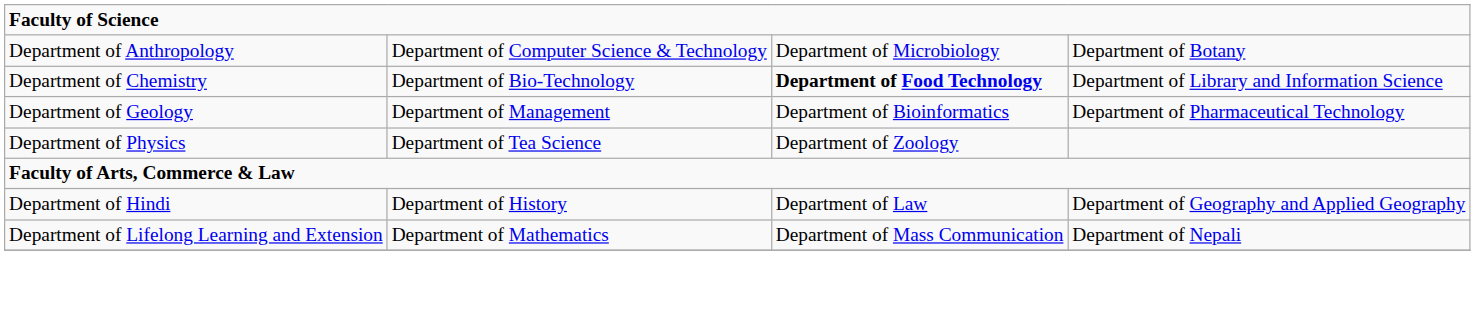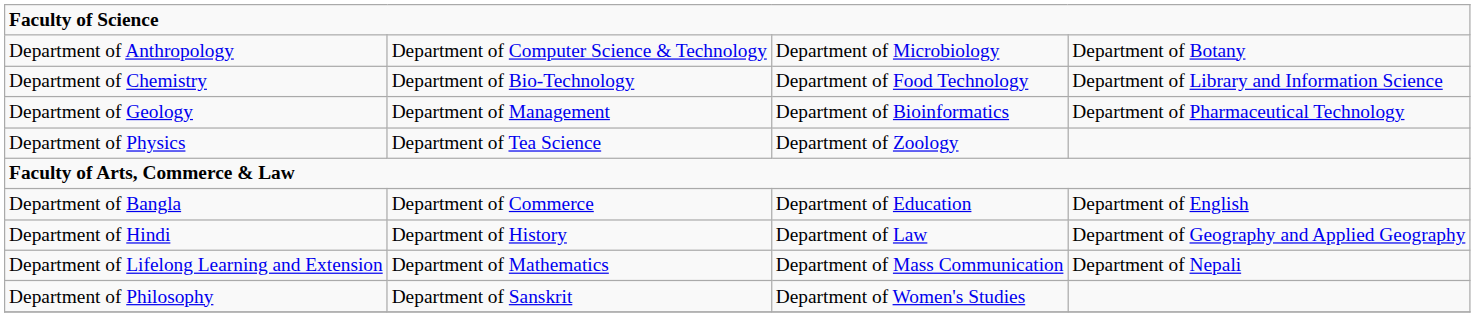Department of Chemistry | column 3: bold -> normal
+ row: Department of Bangla | Department of Commerce | Department of Education | Department of English
+ row: Department of Philosophy | Department of Sanskrit | Department of Women's Studies
